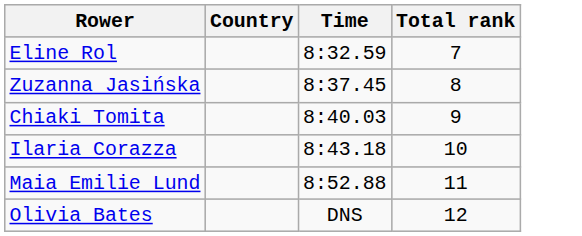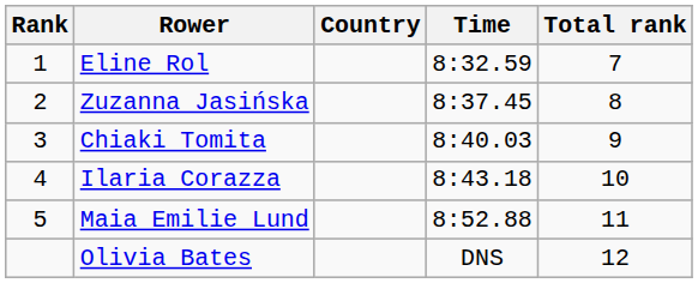+ column: Rank | 1 | 2 | 3 | 4 | 5
